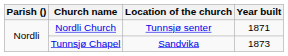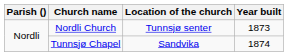Nordli Church | Year built: 1871 -> 1873
Tunnsjø Chapel | Year built: 1873 -> 1874
